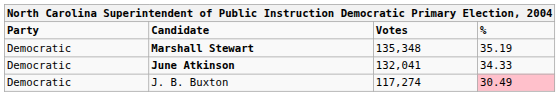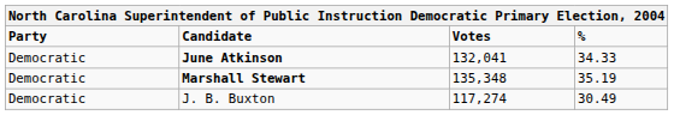rows swapped: Marshall Stewart <-> June Atkinson
J. B. Buxton | %: pink background -> no background
